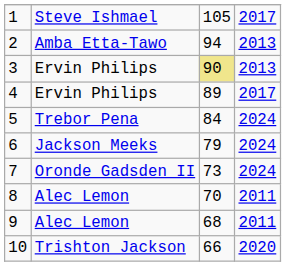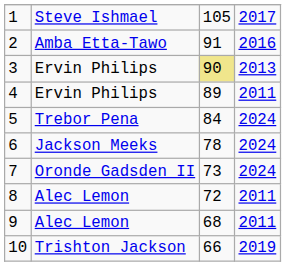2 | column 3: 94 -> 91
2 | column 4: 2013 -> 2016
4 | column 4: 2017 -> 2011
6 | column 3: 79 -> 78
8 | column 3: 70 -> 72
10 | column 4: 2020 -> 2019
